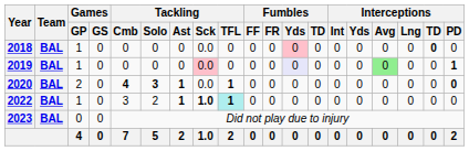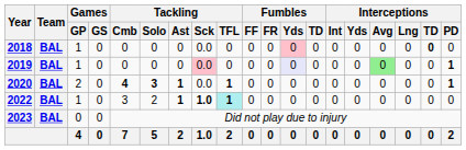2020 | Interceptions / PD: 0 -> 1
